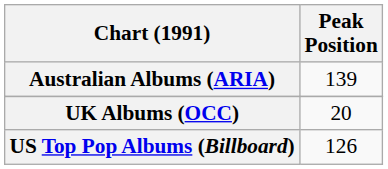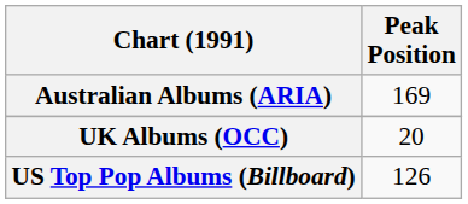Australian Albums (ARIA) | Peak Position: 139 -> 169
